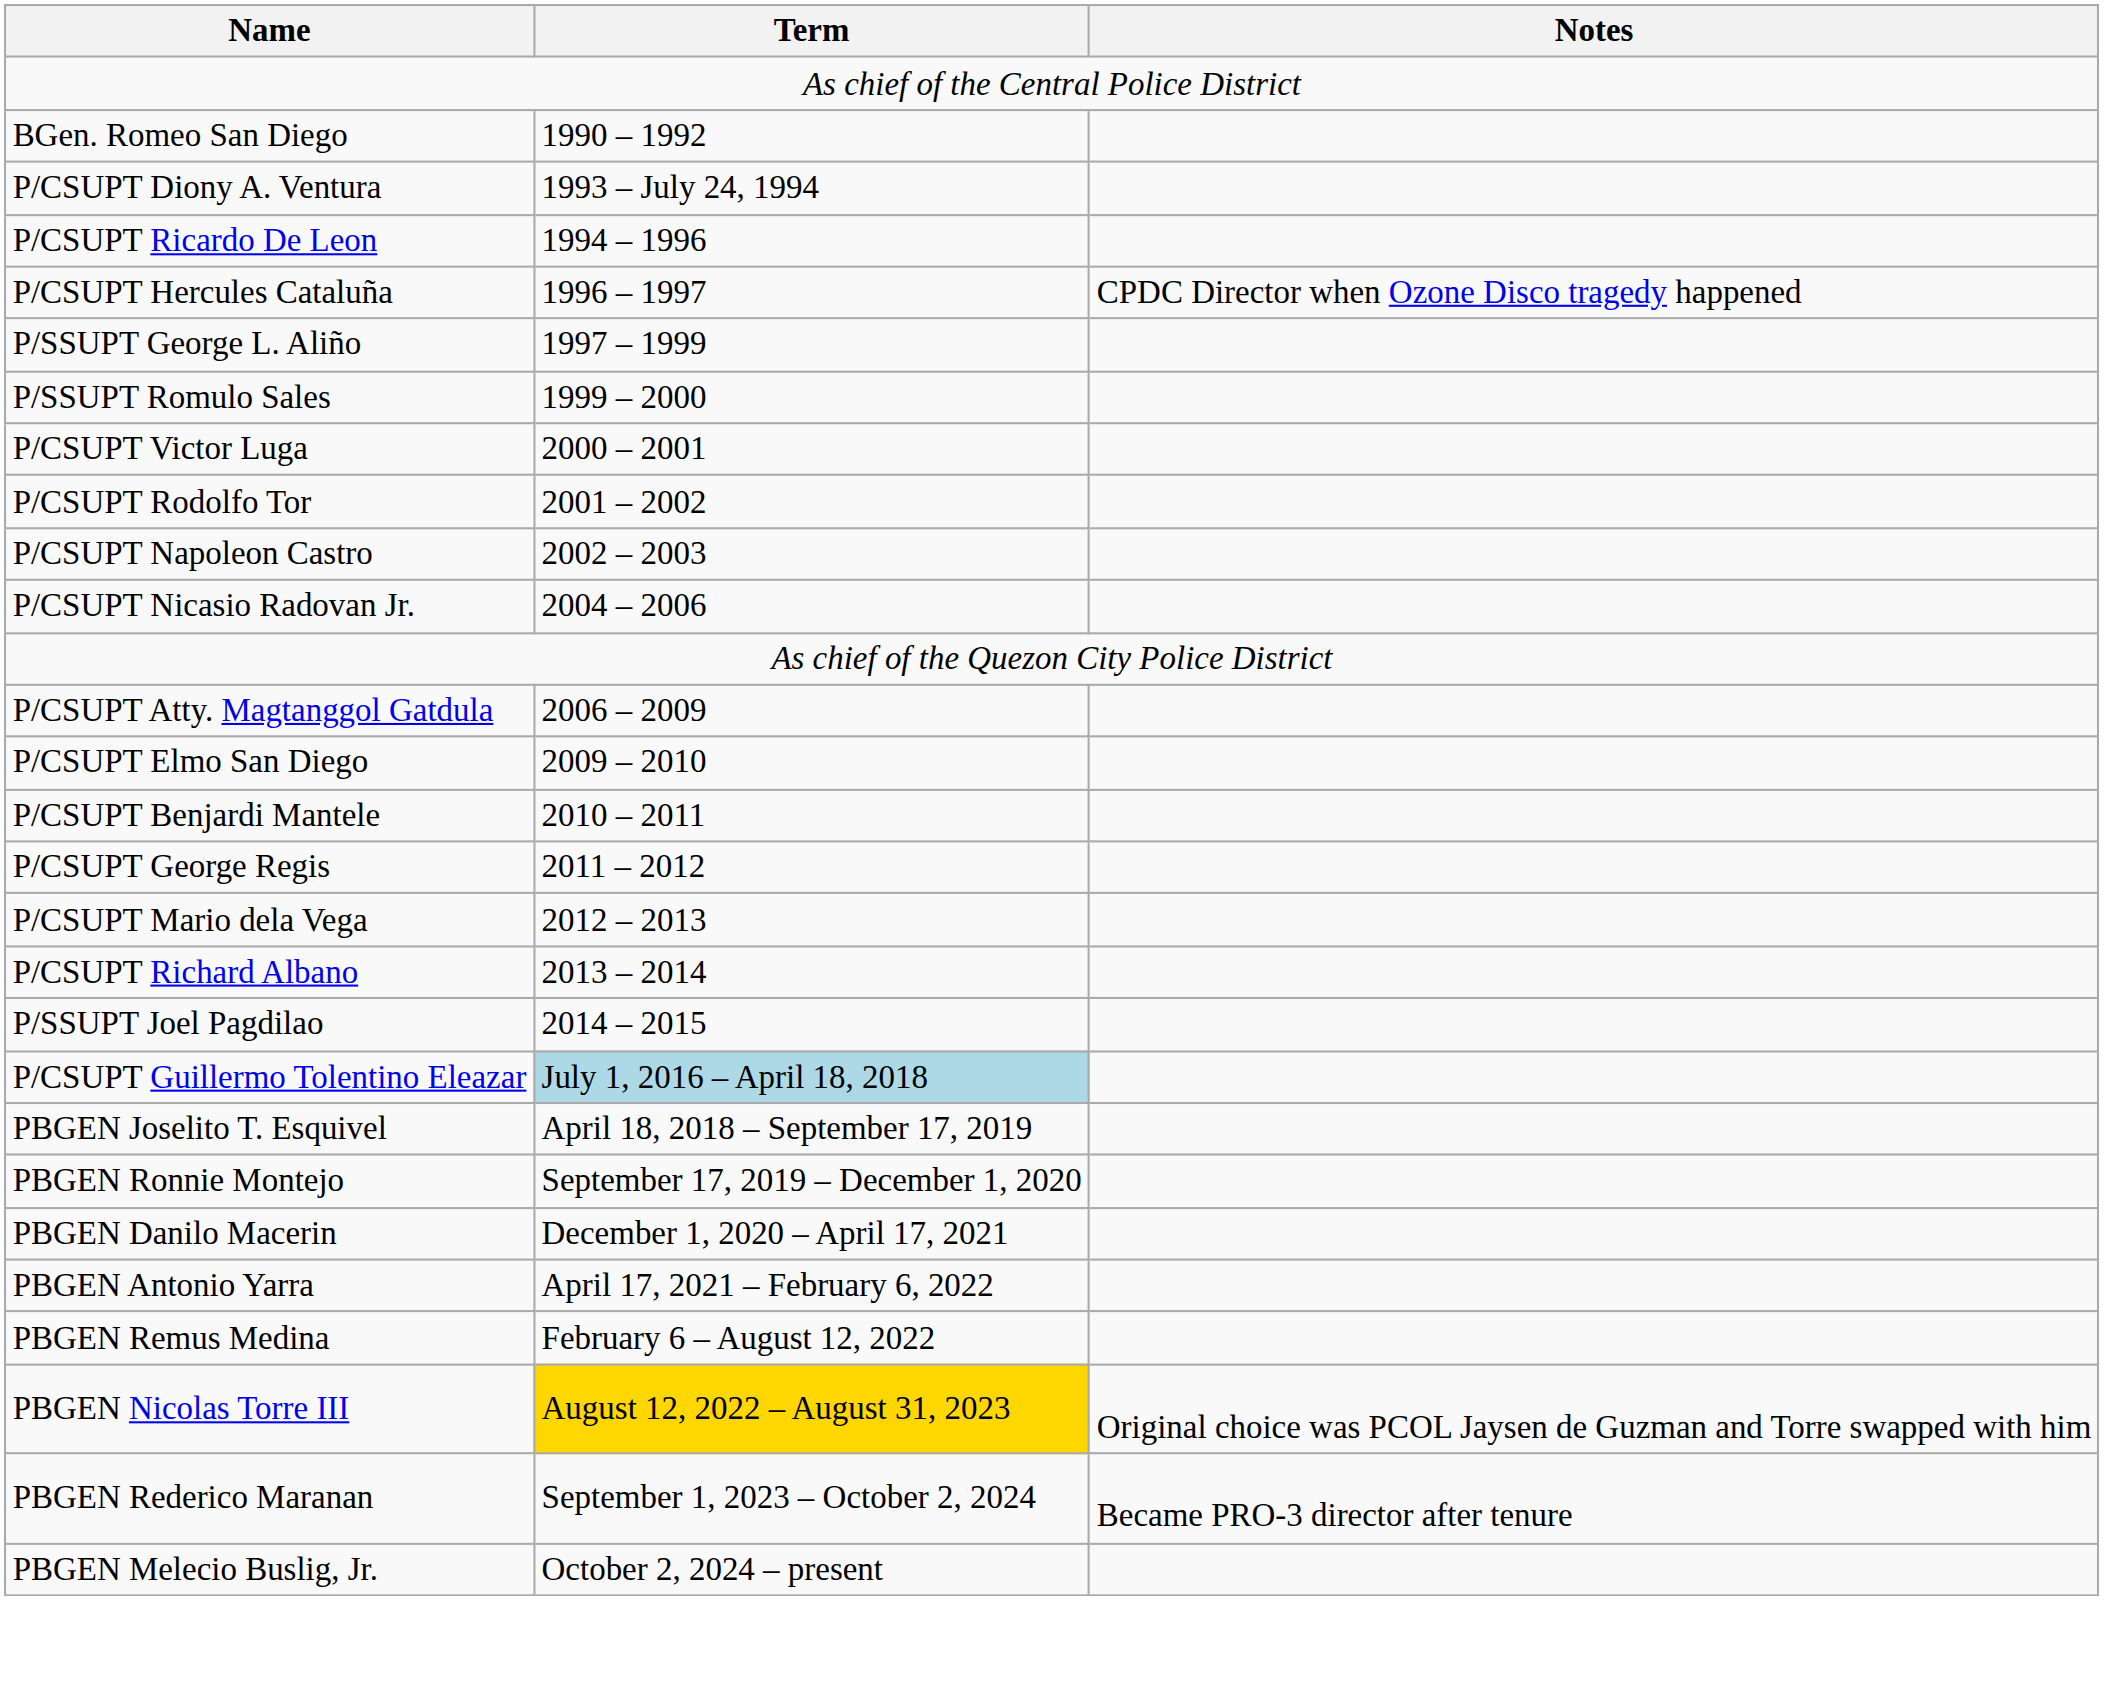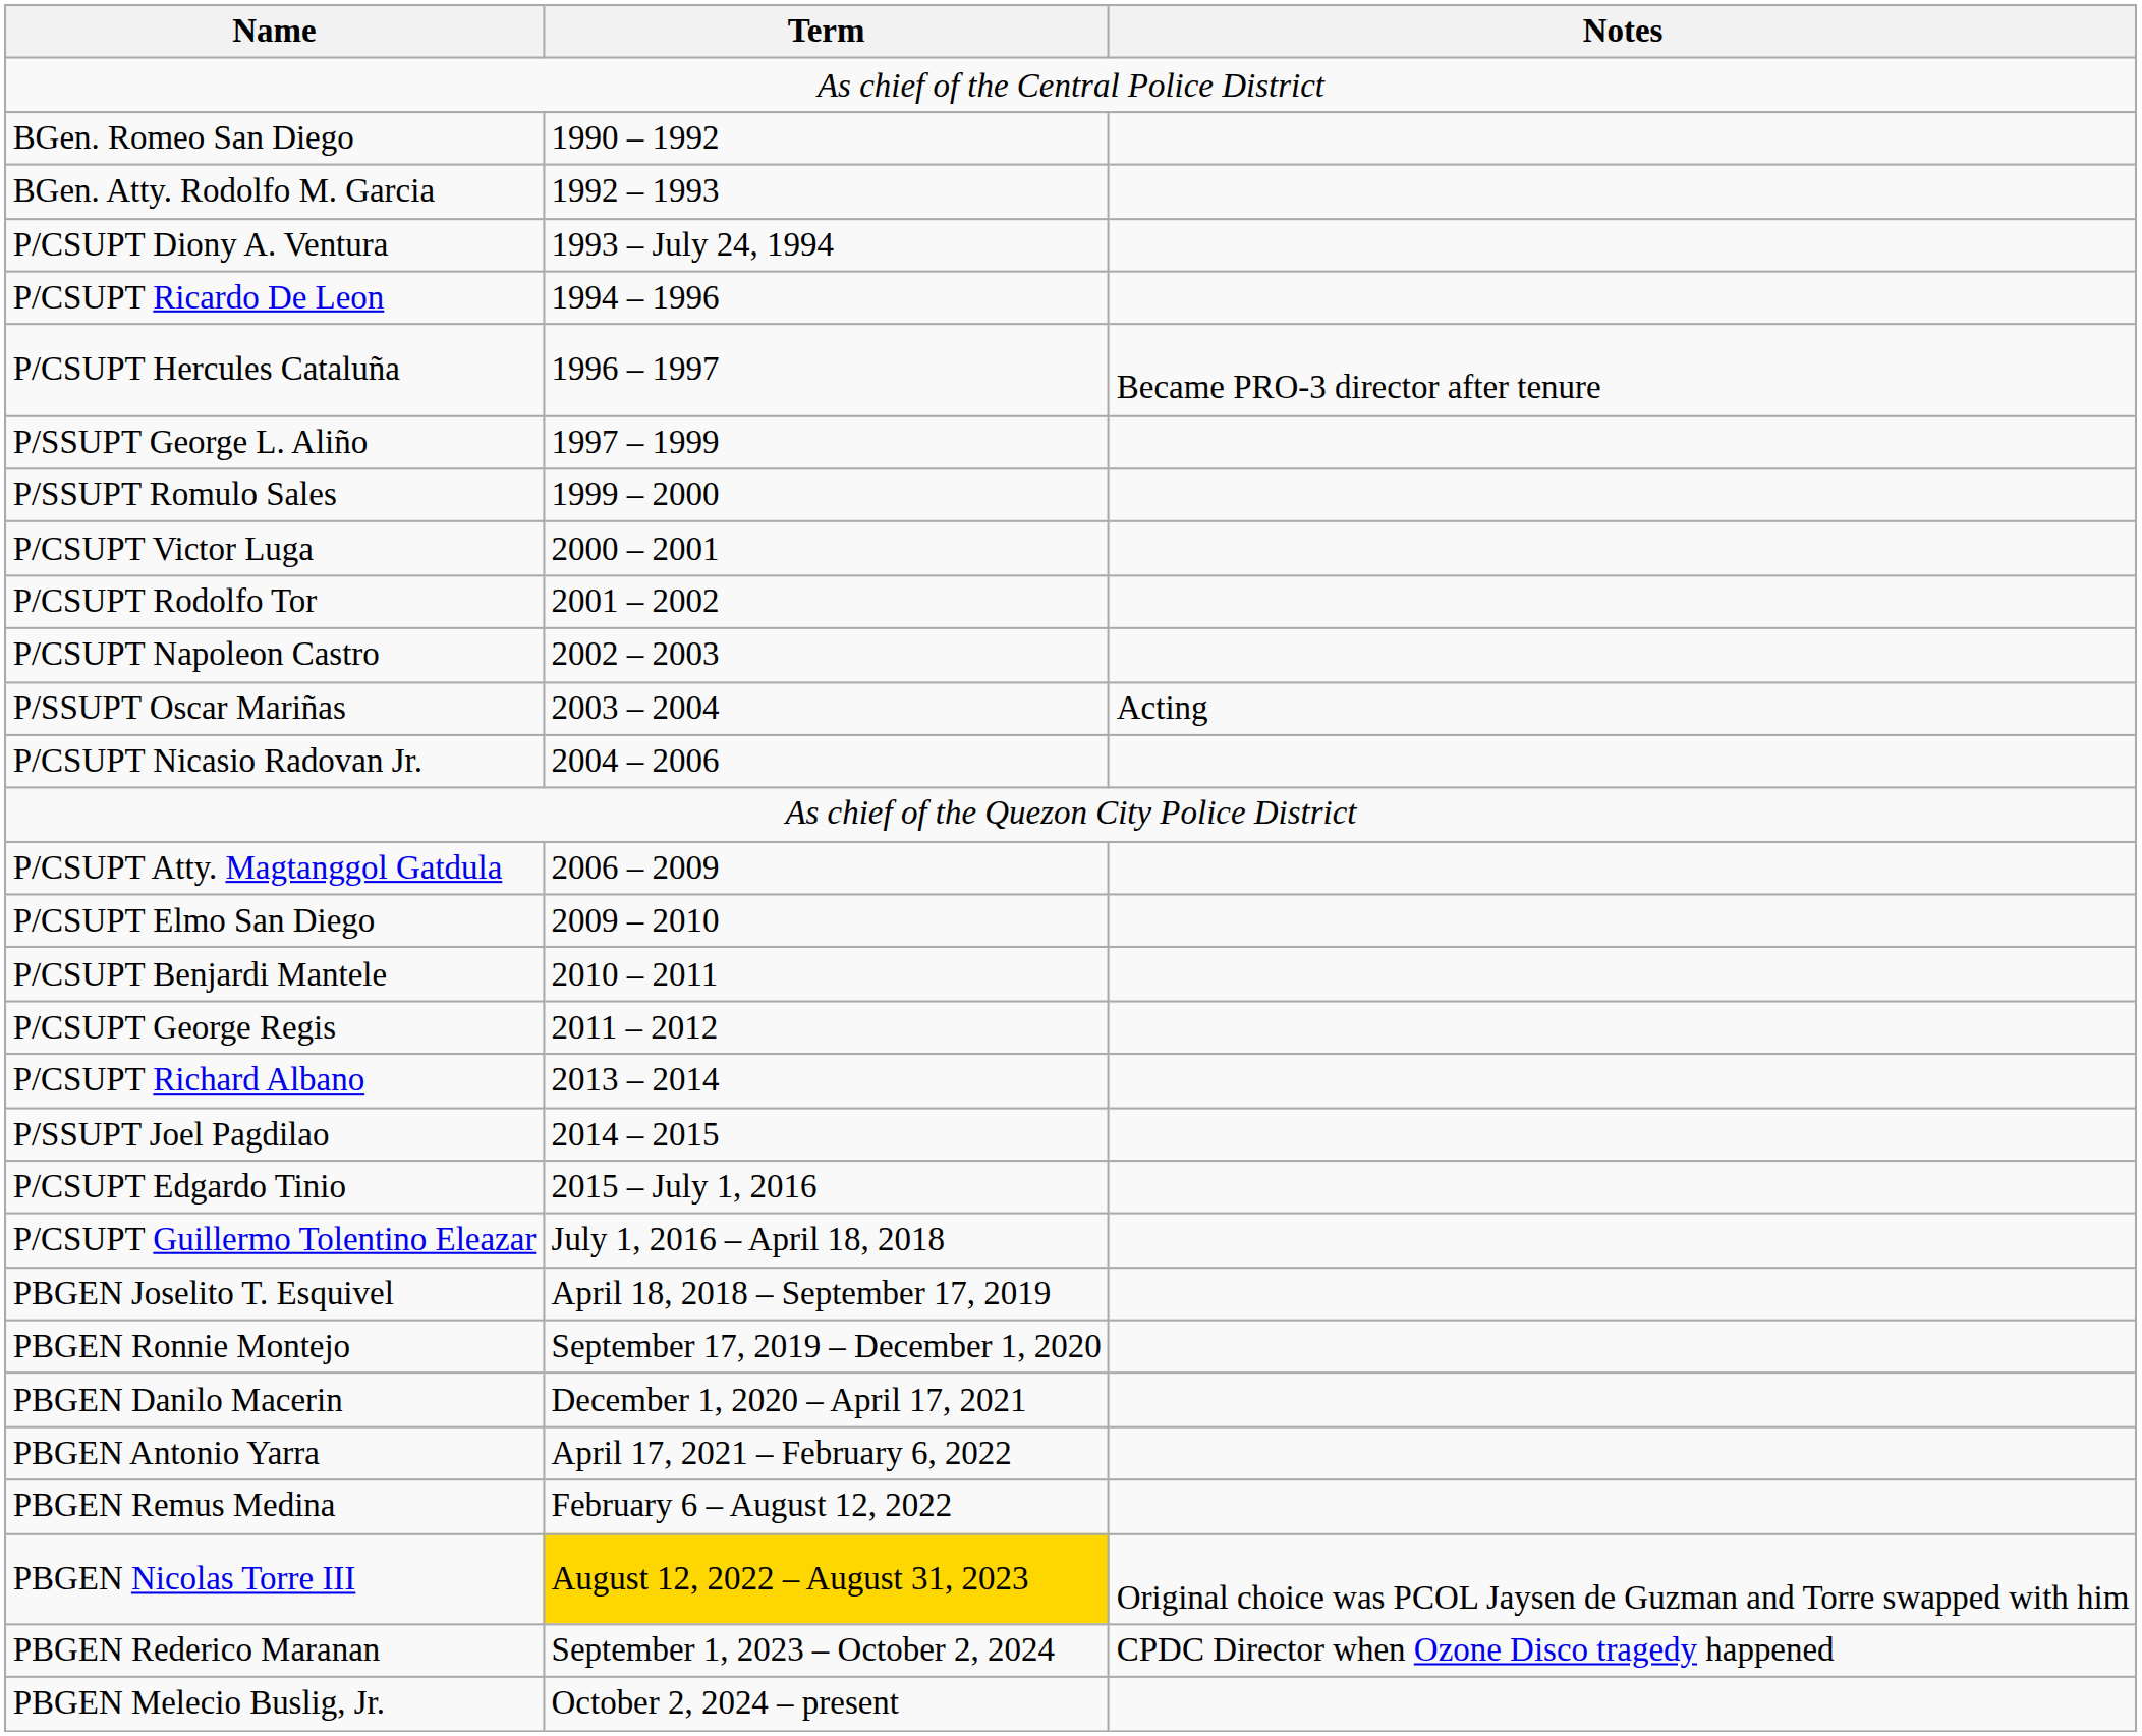+ row: BGen. Atty. Rodolfo M. Garcia | 1992 – 1993
P/CSUPT Hercules Cataluña | Notes: CPDC Director when Ozone Disco tragedy happened -> Became PRO-3 director after tenure
+ row: P/SSUPT Oscar Mariñas | 2003 – 2004 | Acting
- row: P/CSUPT Mario dela Vega | 2012 – 2013
+ row: P/CSUPT Edgardo Tinio | 2015 – July 1, 2016
P/CSUPT Guillermo Tolentino Eleazar | Term: lightblue background -> no background
PBGEN Rederico Maranan | Notes: Became PRO-3 director after tenure -> CPDC Director when Ozone Disco tragedy happened
